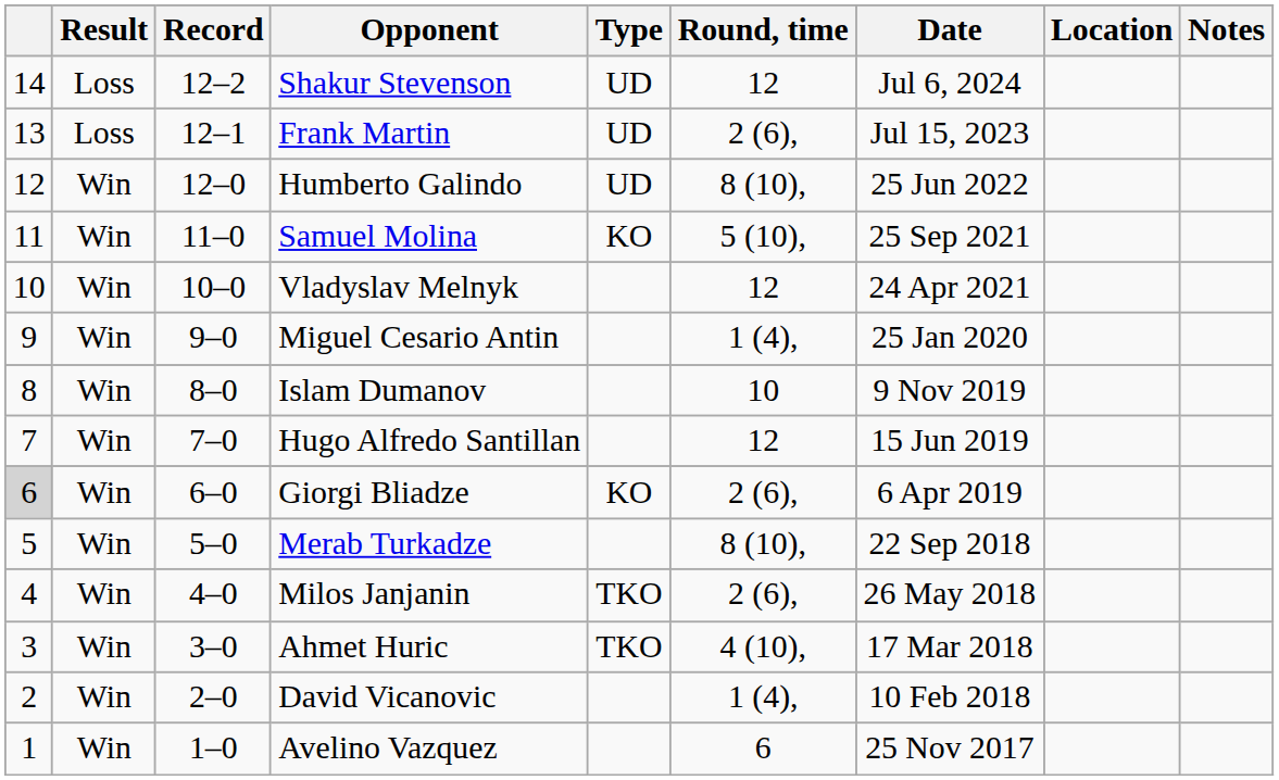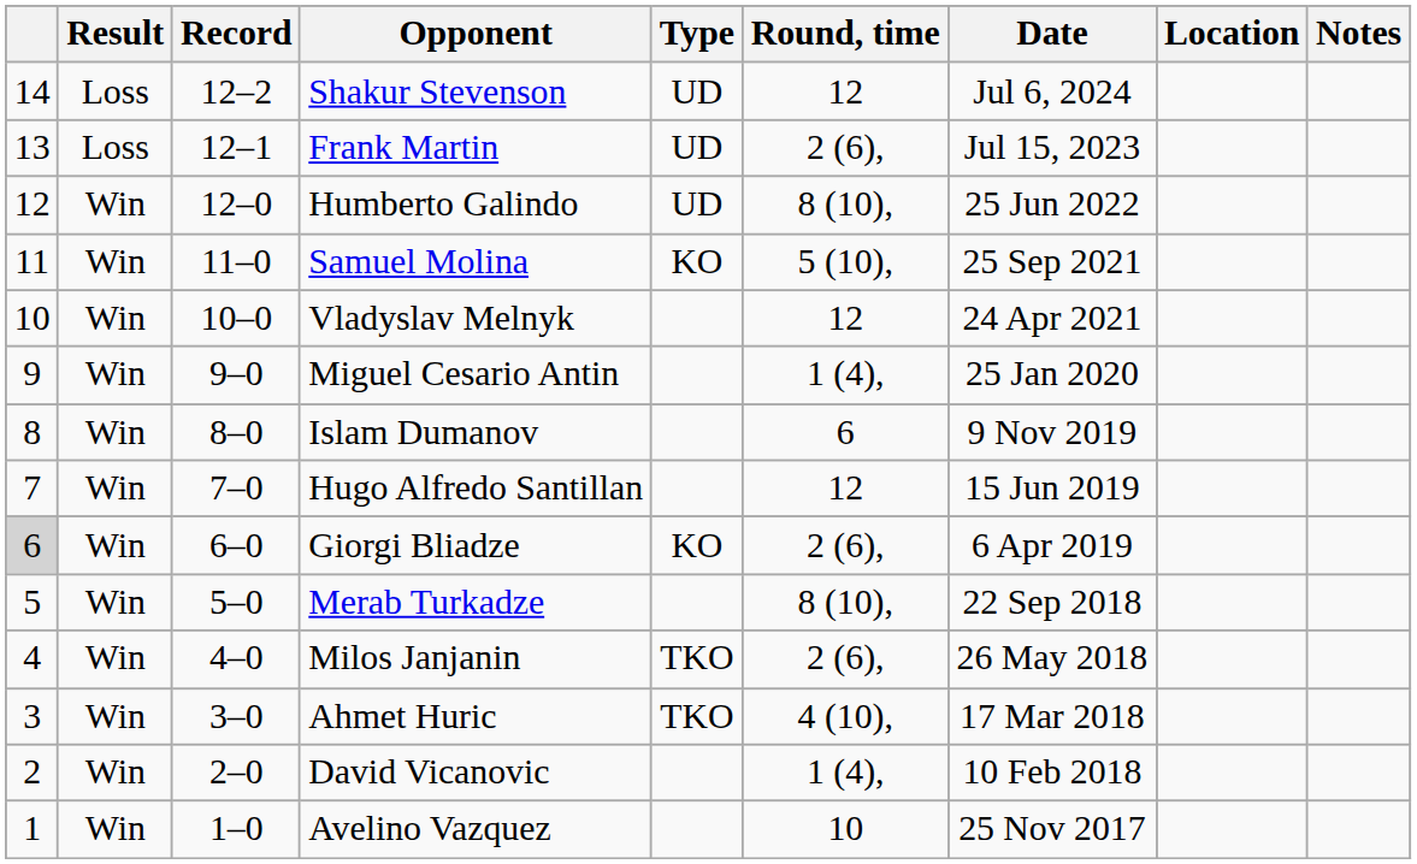Islam Dumanov | Round, time: 10 -> 6
Avelino Vazquez | Round, time: 6 -> 10
